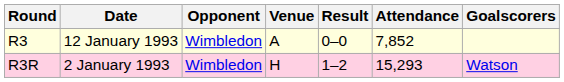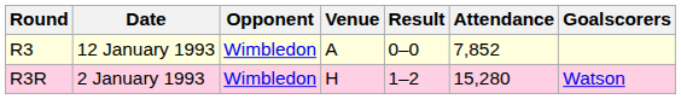R3R | Attendance: 15,293 -> 15,280
